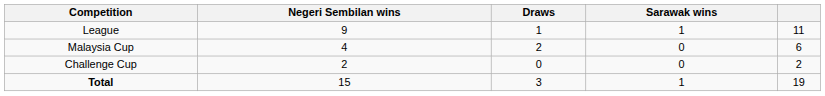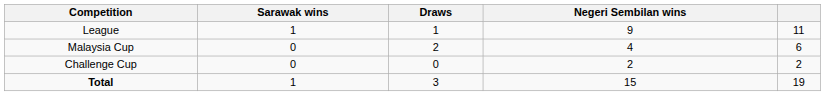columns swapped: Negeri Sembilan wins <-> Sarawak wins
